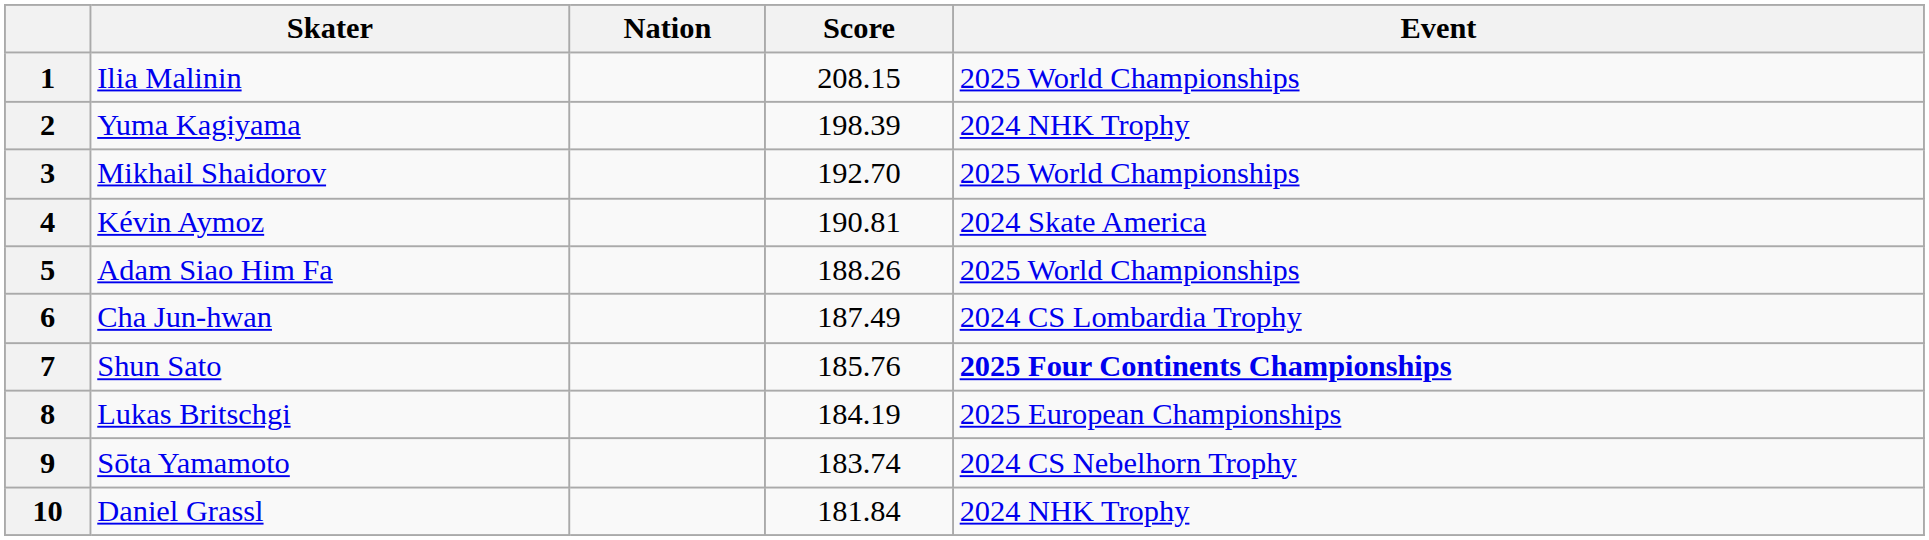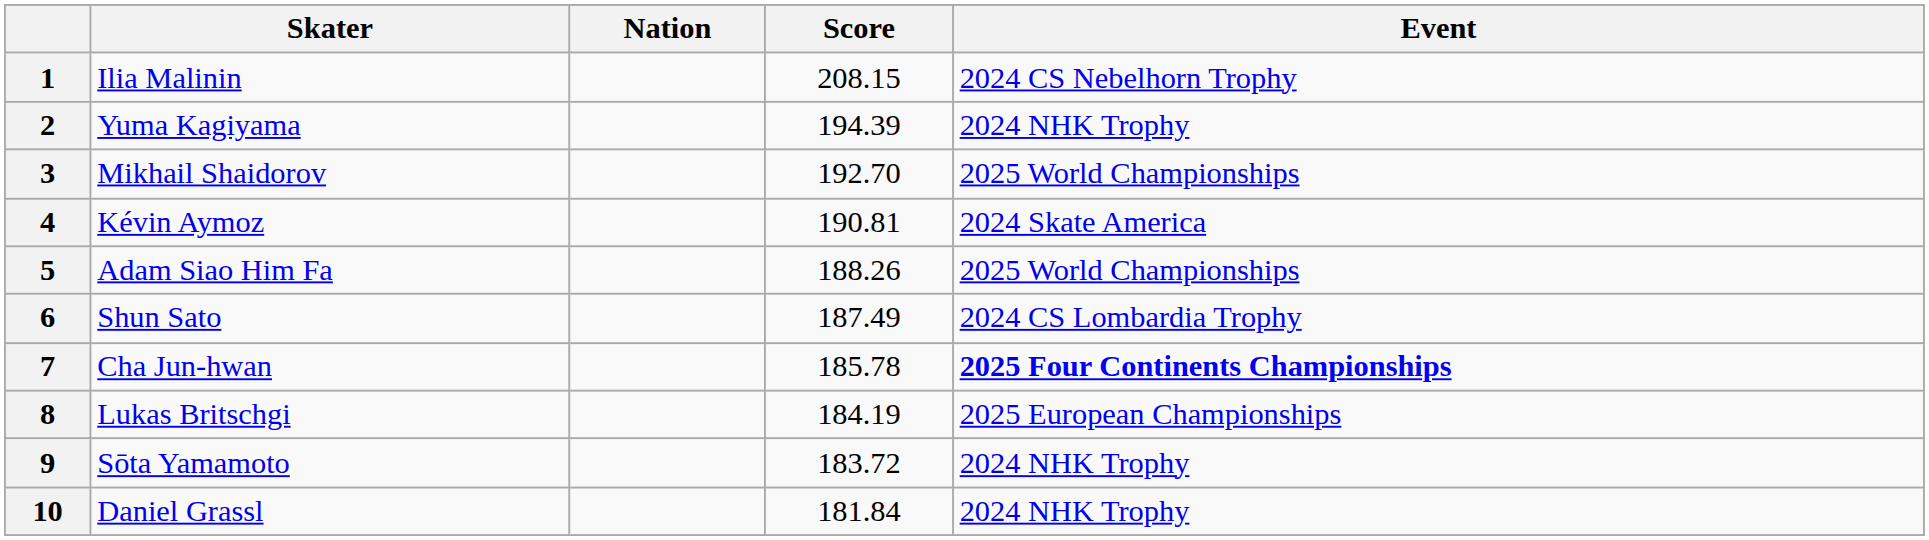1 | Event: 2025 World Championships -> 2024 CS Nebelhorn Trophy
2 | Score: 198.39 -> 194.39
6 | Skater: Cha Jun-hwan -> Shun Sato
7 | Skater: Shun Sato -> Cha Jun-hwan
7 | Score: 185.76 -> 185.78
9 | Score: 183.74 -> 183.72
9 | Event: 2024 CS Nebelhorn Trophy -> 2024 NHK Trophy
